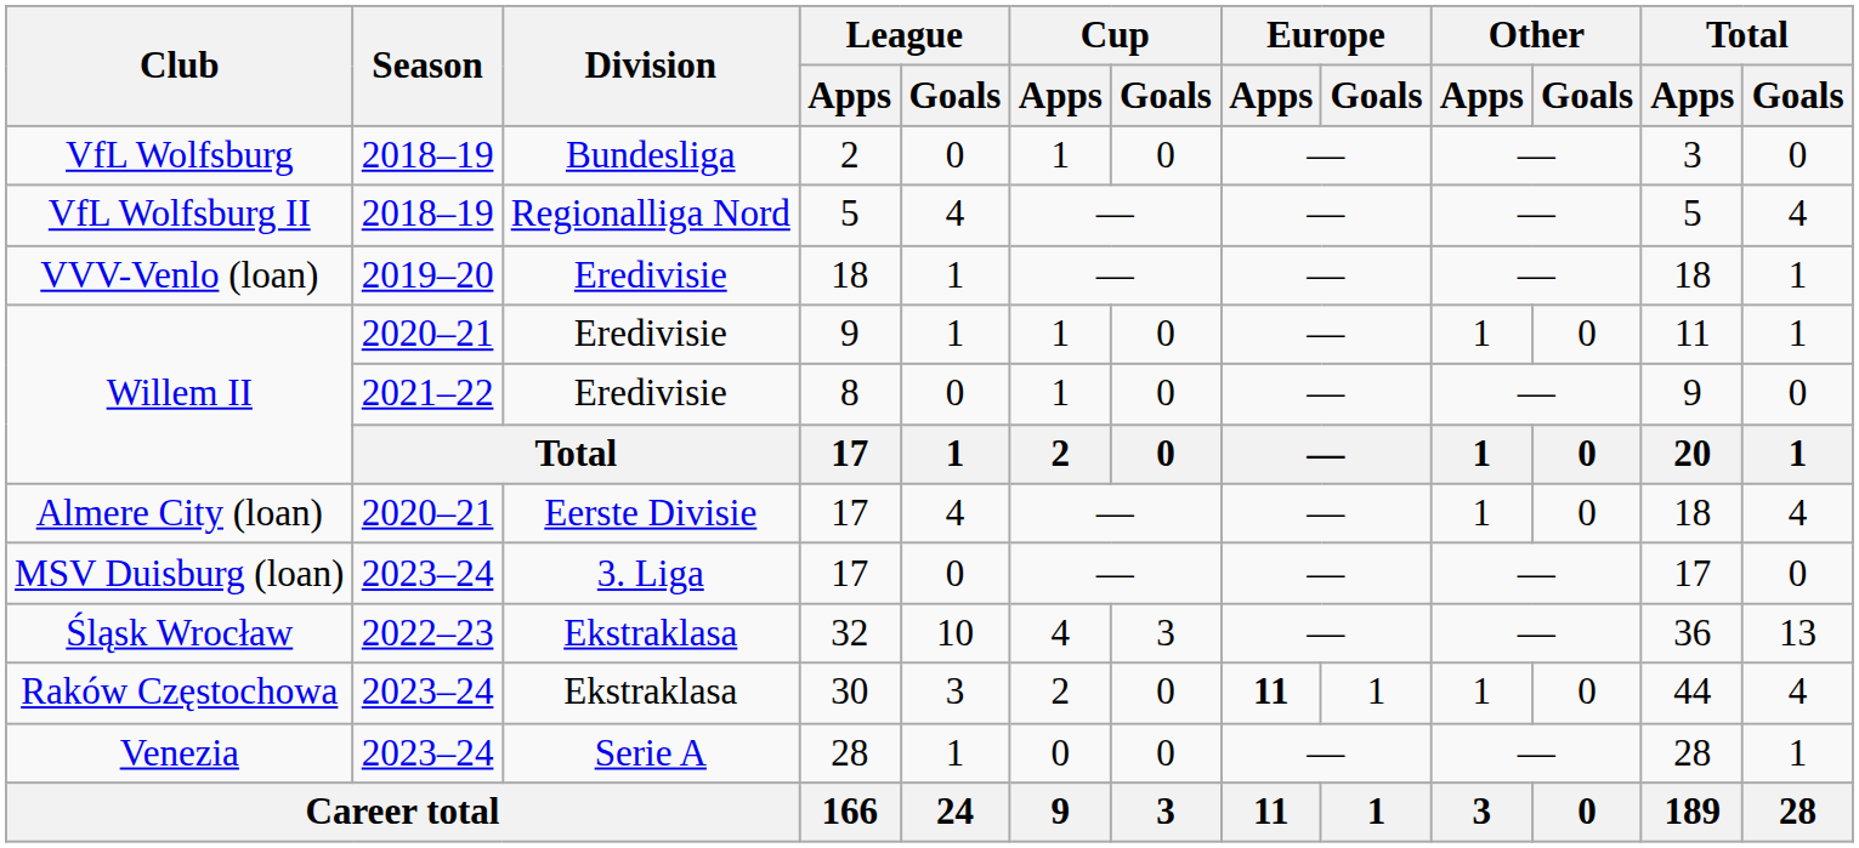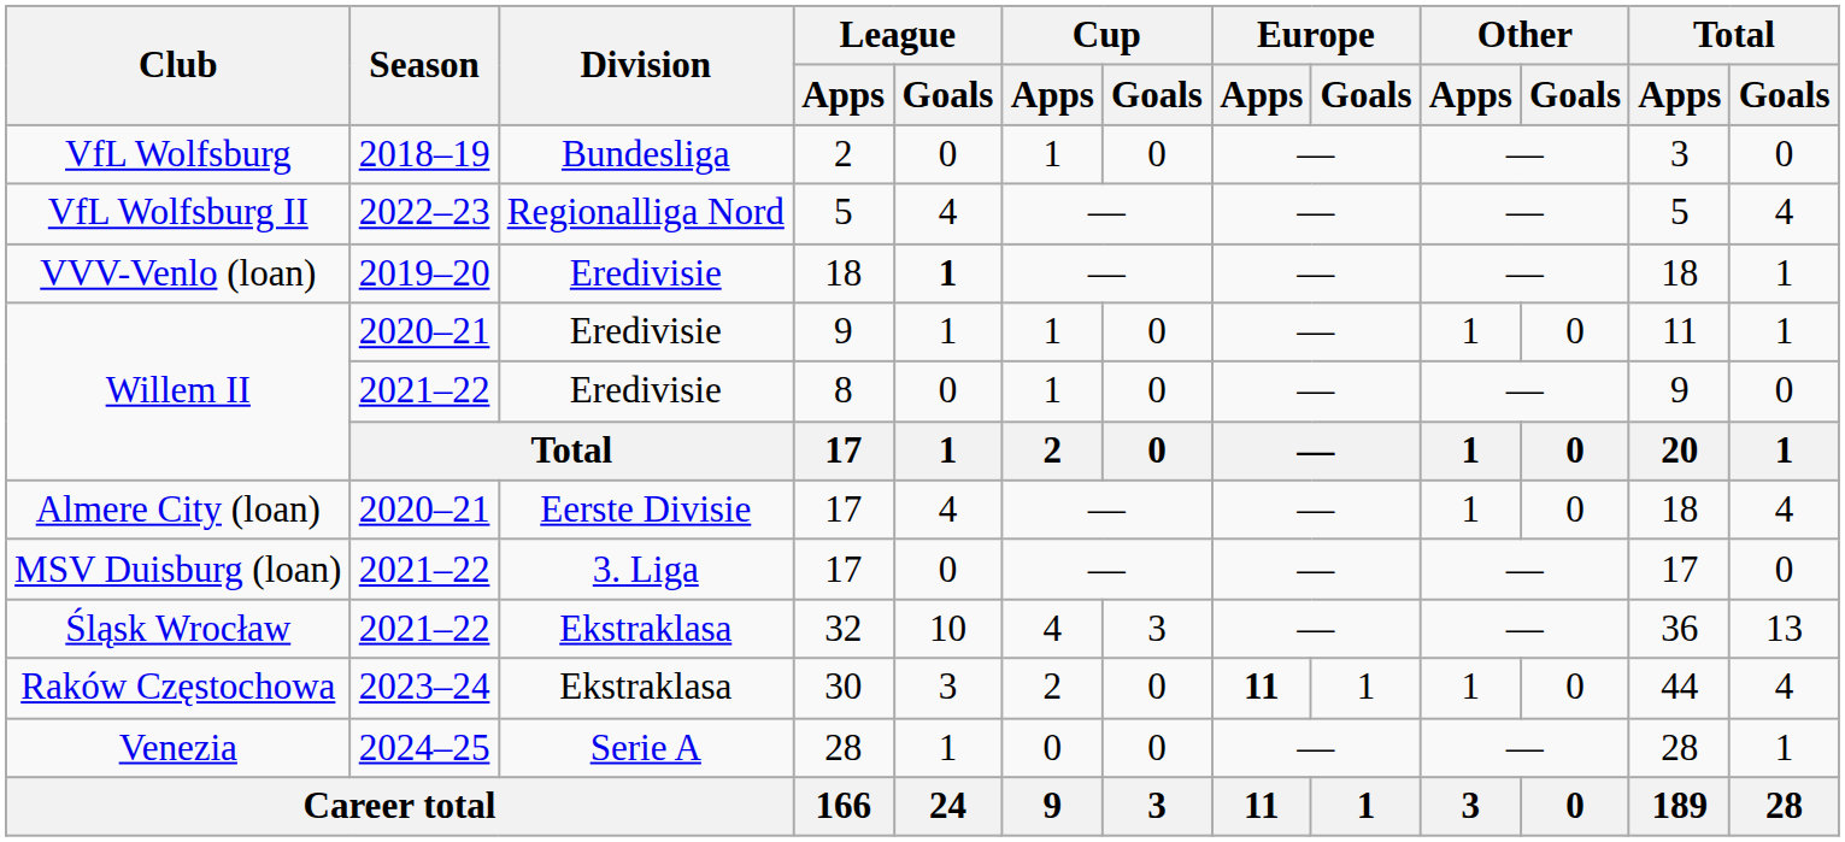VfL Wolfsburg II | Season: 2018–19 -> 2022–23
VVV-Venlo (loan) | League / Goals: normal -> bold
MSV Duisburg (loan) | Season: 2023–24 -> 2021–22
Śląsk Wrocław | Season: 2022–23 -> 2021–22
Venezia | Season: 2023–24 -> 2024–25
